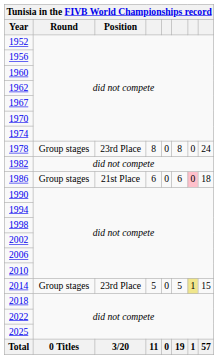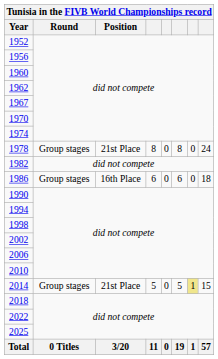1978 | Position: 23rd Place -> 21st Place
1986 | Position: 21st Place -> 16th Place
1986 | column 7: pink background -> no background
2014 | Position: 23rd Place -> 21st Place
